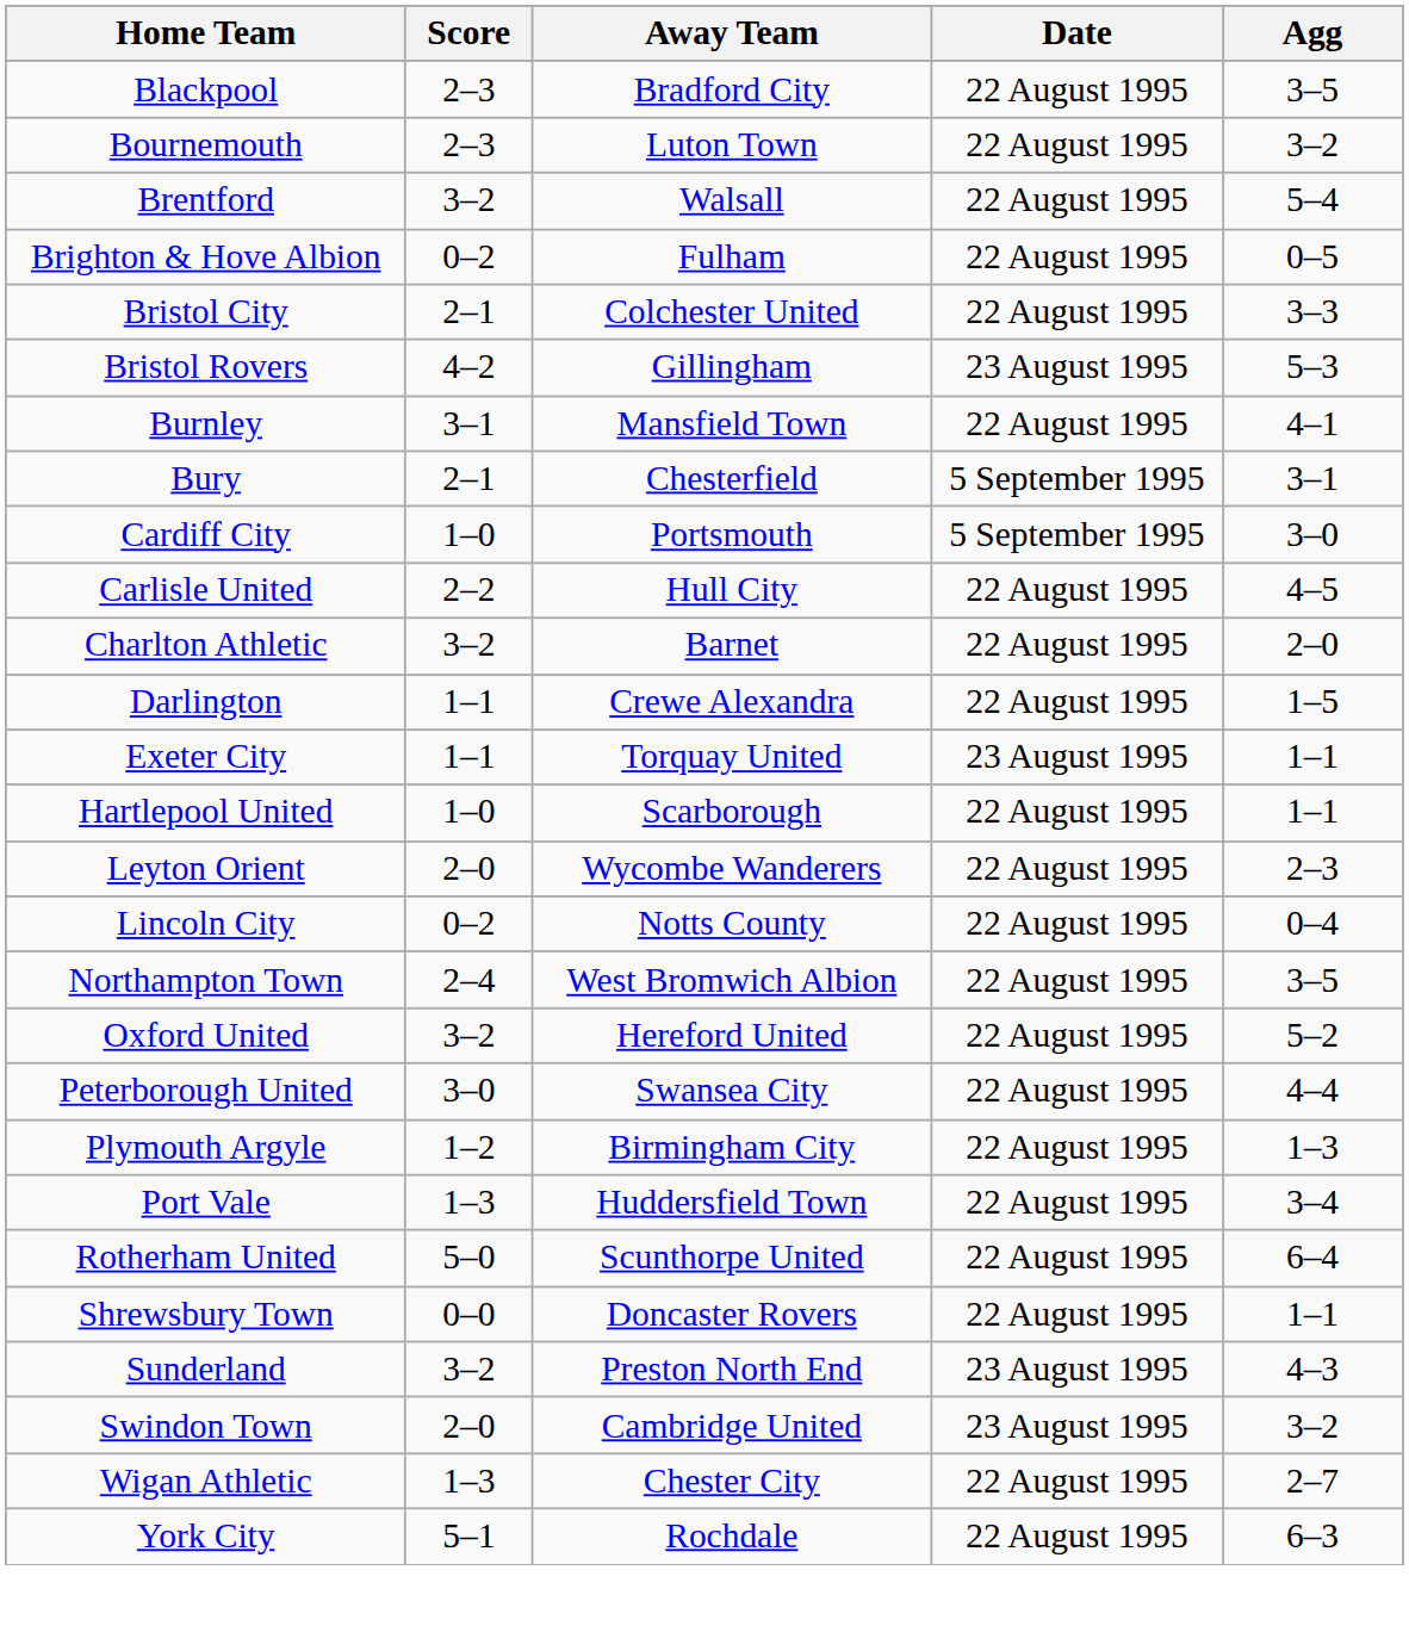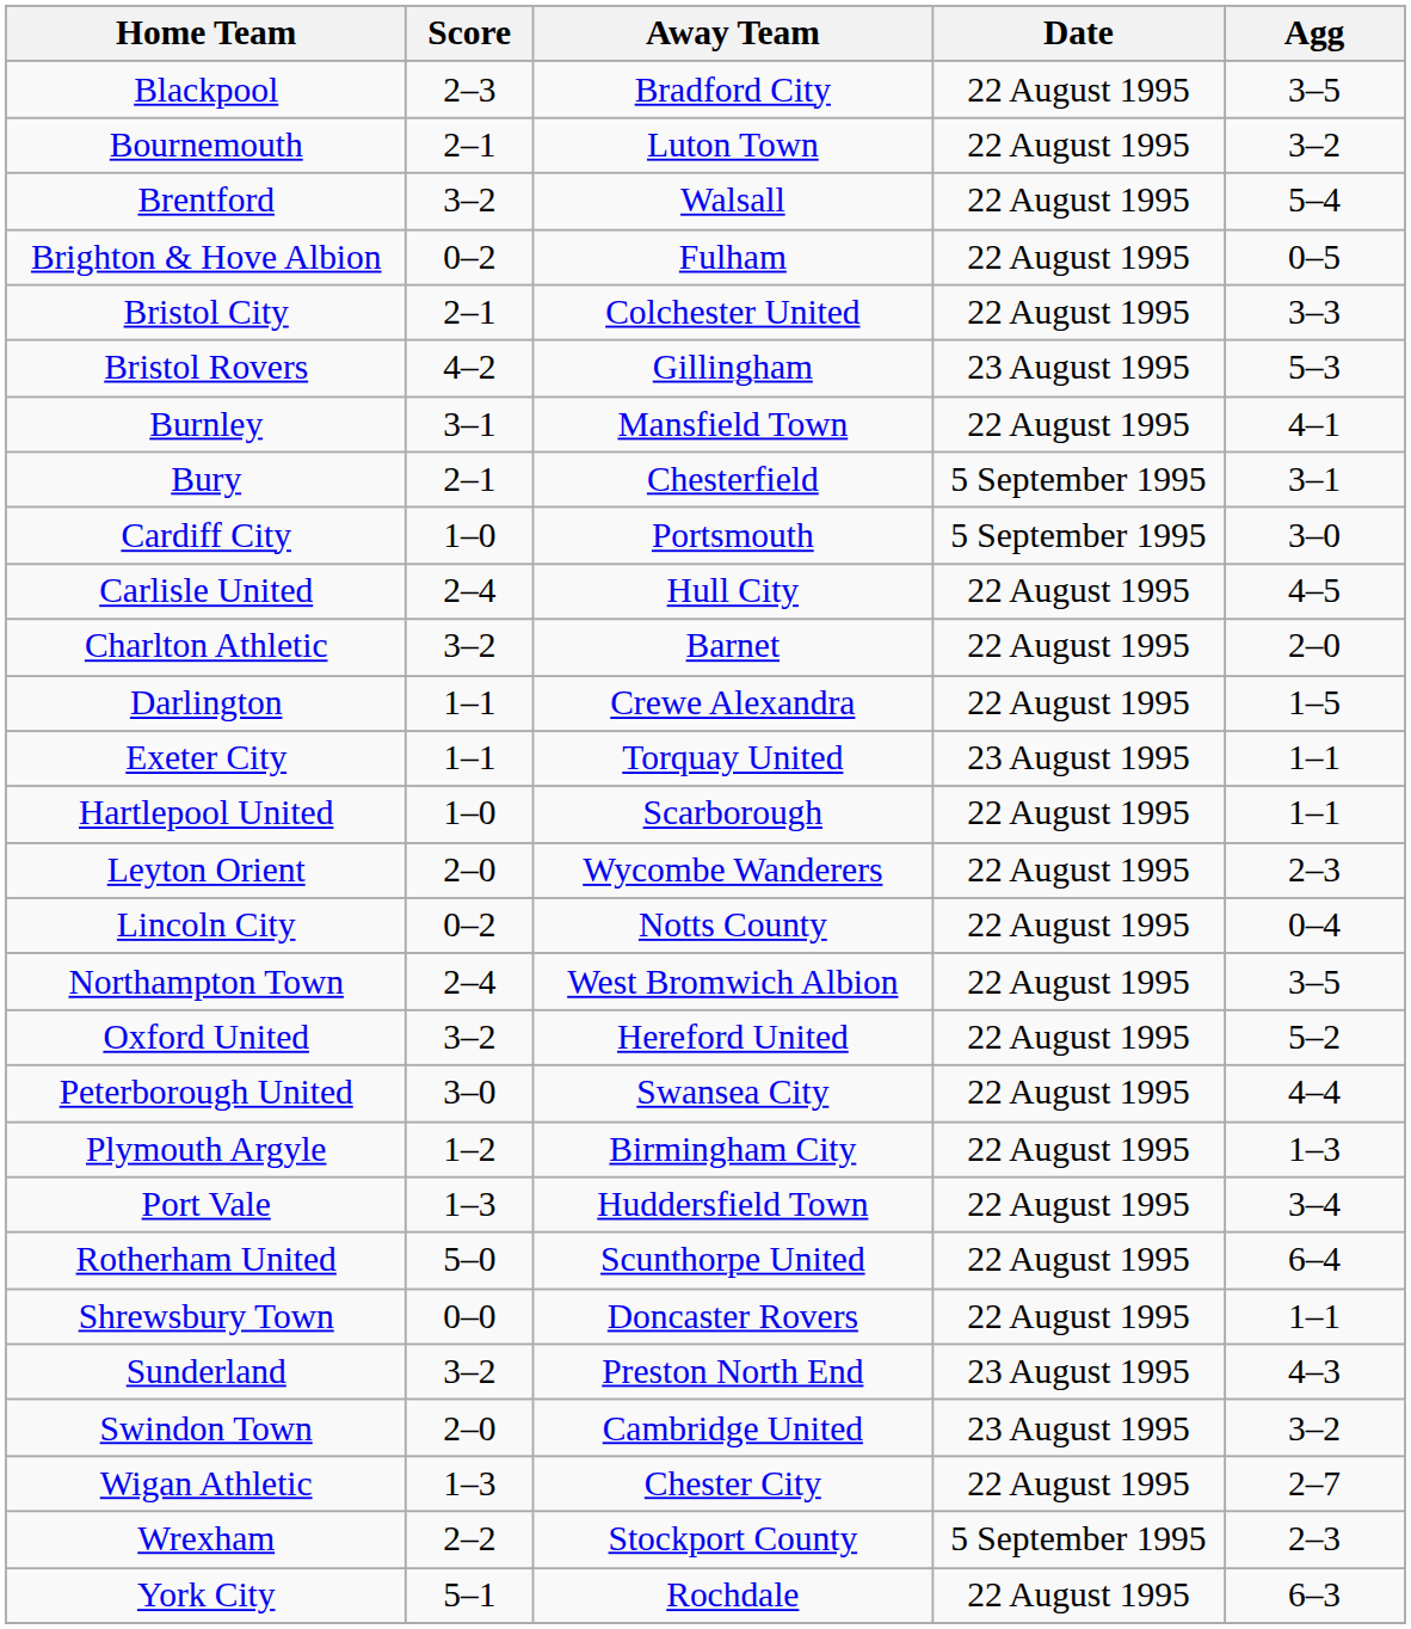Bournemouth | Score: 2–3 -> 2–1
Carlisle United | Score: 2–2 -> 2–4
+ row: Wrexham | 2–2 | Stockport County | 5 September 1995 | 2–3
